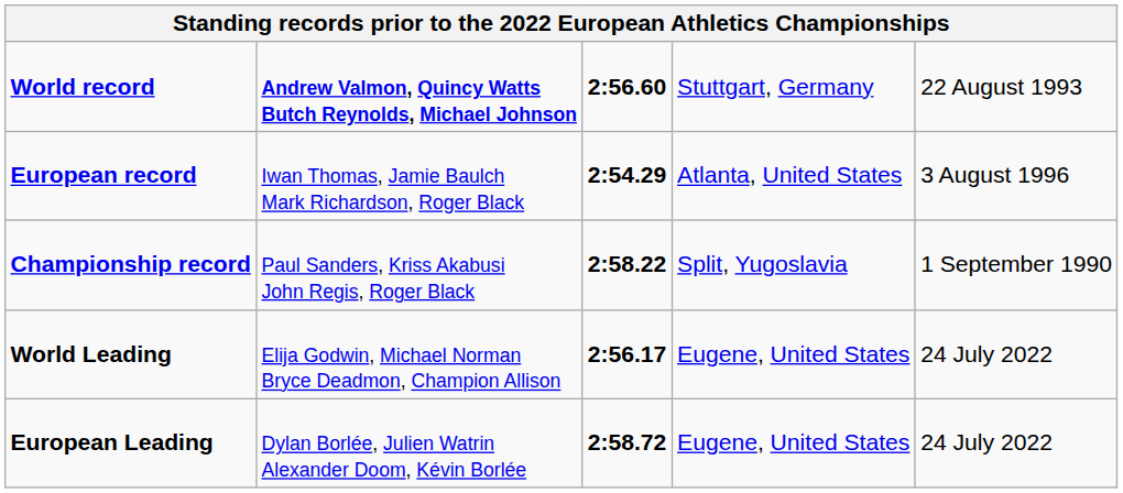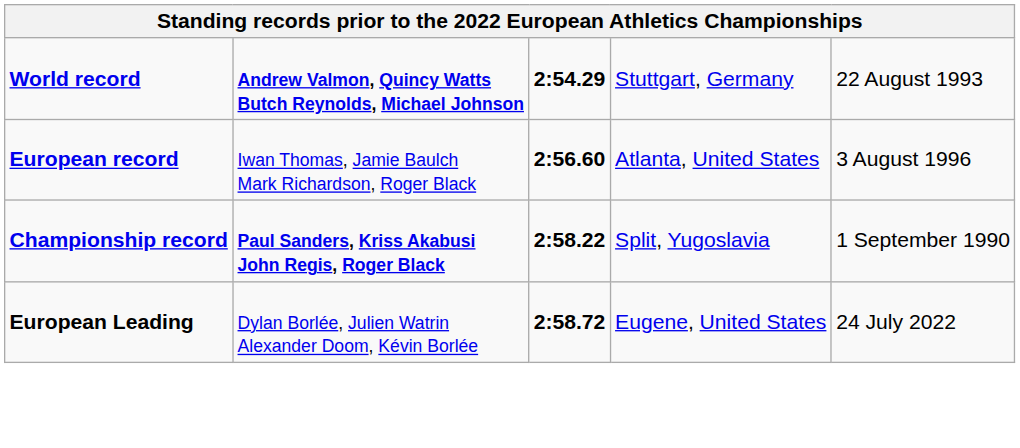World record | column 3: 2:56.60 -> 2:54.29
European record | column 3: 2:54.29 -> 2:56.60
Championship record | column 2: normal -> bold
- row: World Leading | Elija Godwin, Michael Norman Bryce Deadmon, Champion Allison | 2:56.17 | Eugene, United States | 24 July 2022
